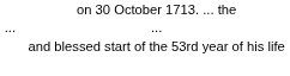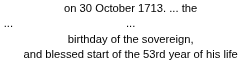+ row: birthday of the sovereign,
